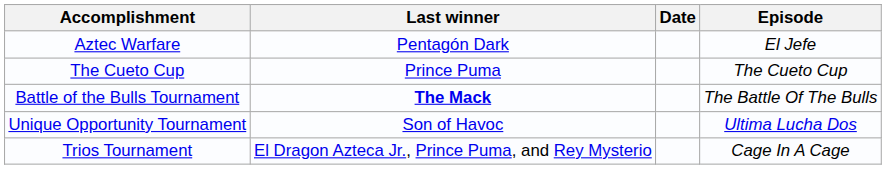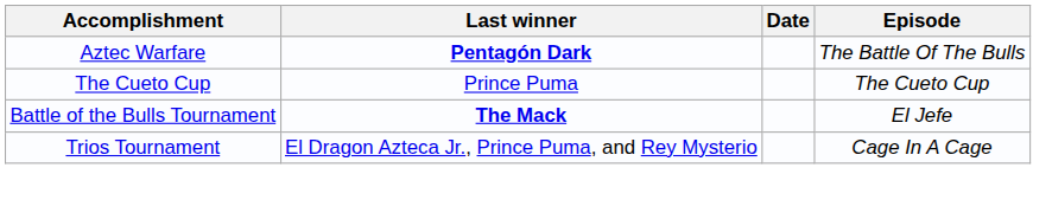Aztec Warfare | Last winner: normal -> bold
Aztec Warfare | Episode: El Jefe -> The Battle Of The Bulls
Battle of the Bulls Tournament | Episode: The Battle Of The Bulls -> El Jefe
- row: Unique Opportunity Tournament | Son of Havoc | Ultima Lucha Dos
